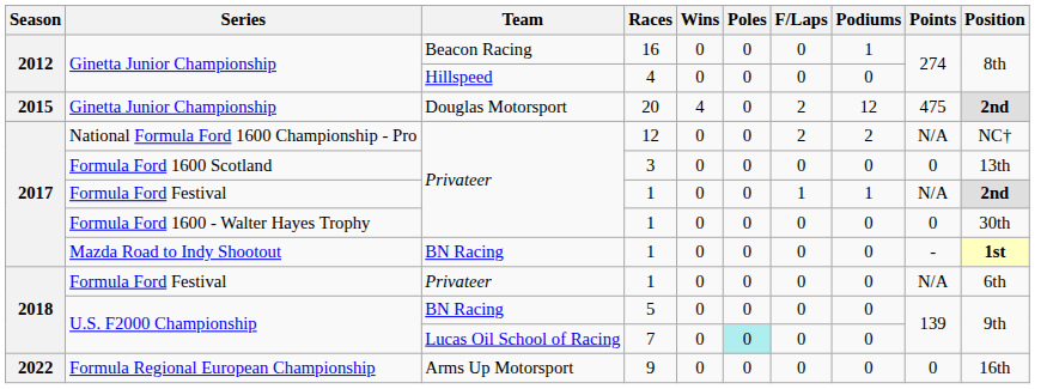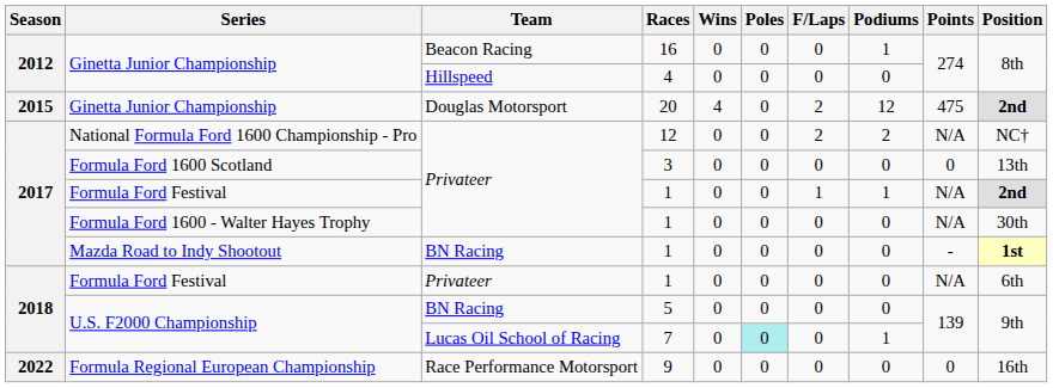Formula Ford 1600 - Walter Hayes Trophy / 1 | Points: 0 -> N/A
7 | Podiums: 0 -> 1
9 | Team: Arms Up Motorsport -> Race Performance Motorsport
